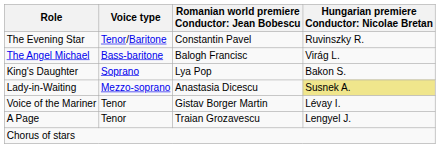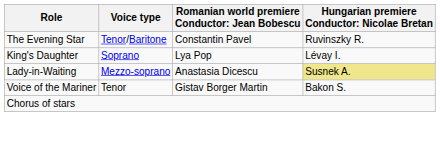- row: The Angel Michael | Bass-baritone | Balogh Francisc | Virág L.
King's Daughter | column 4: Bakon S. -> Lévay I.
Voice of the Mariner | column 4: Lévay I. -> Bakon S.
- row: A Page | Tenor | Traian Grozavescu | Lengyel J.
